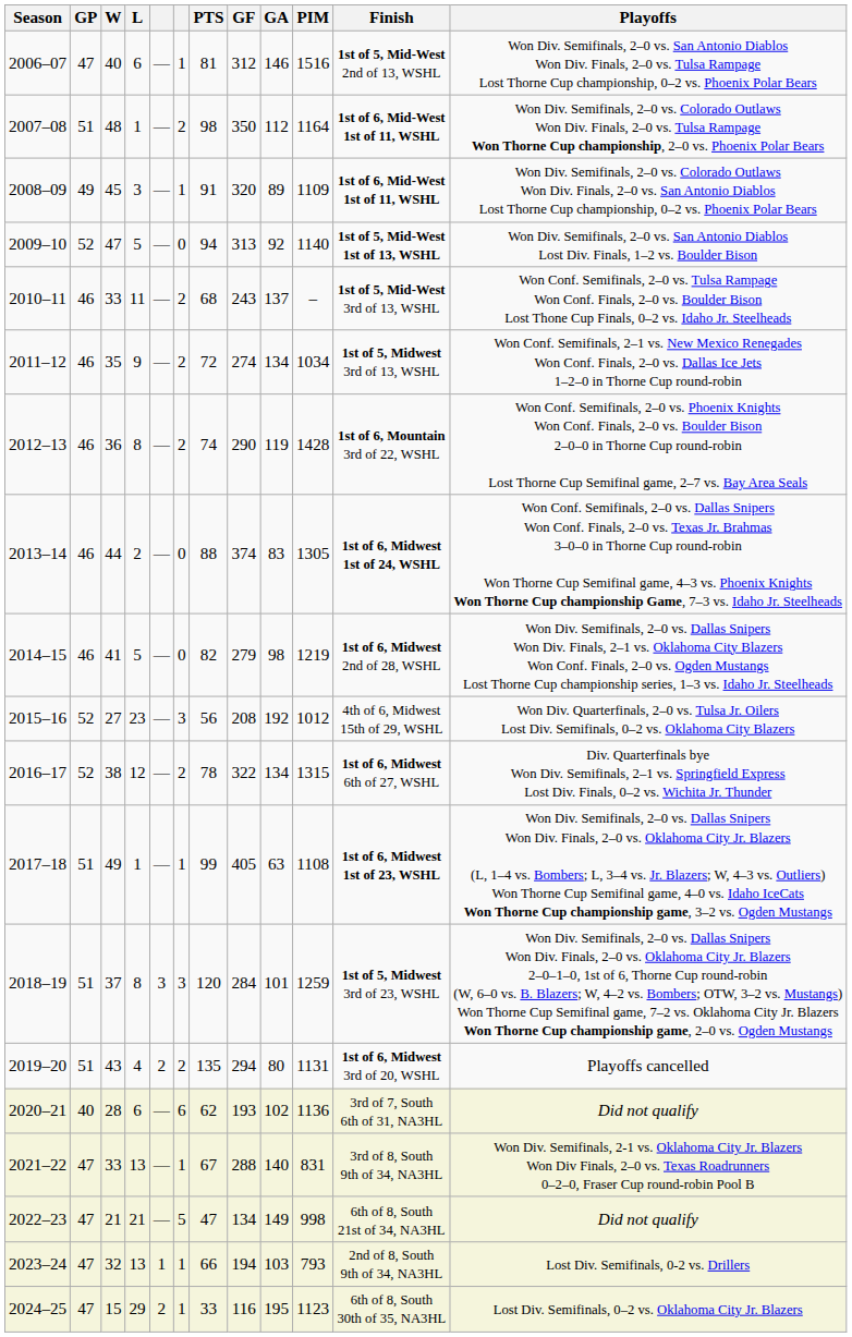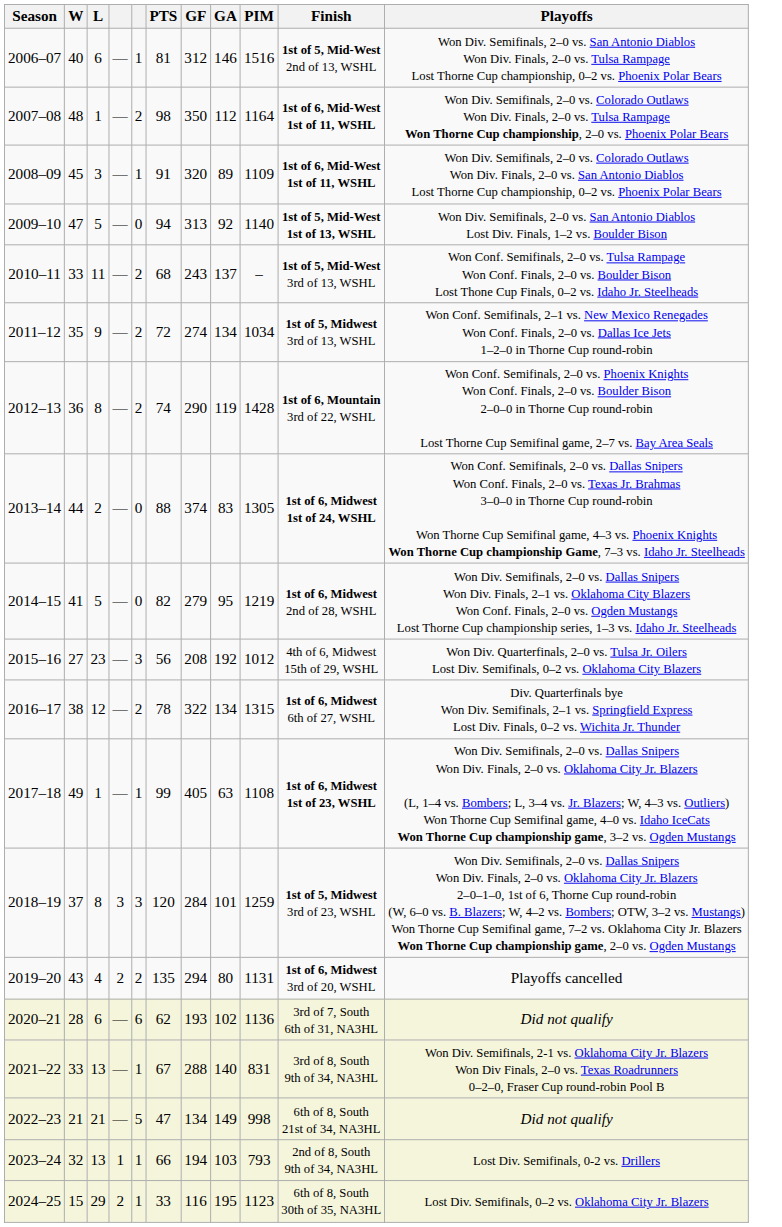- column: GP | 47 | 51 | 49 | 52 | 46 | 46 | 46 | 46 | 46 | 52 | 52 | 51 | 51 | 51 | 40 | 47 | 47 | 47 | 47
2014–15 | GA: 98 -> 95
